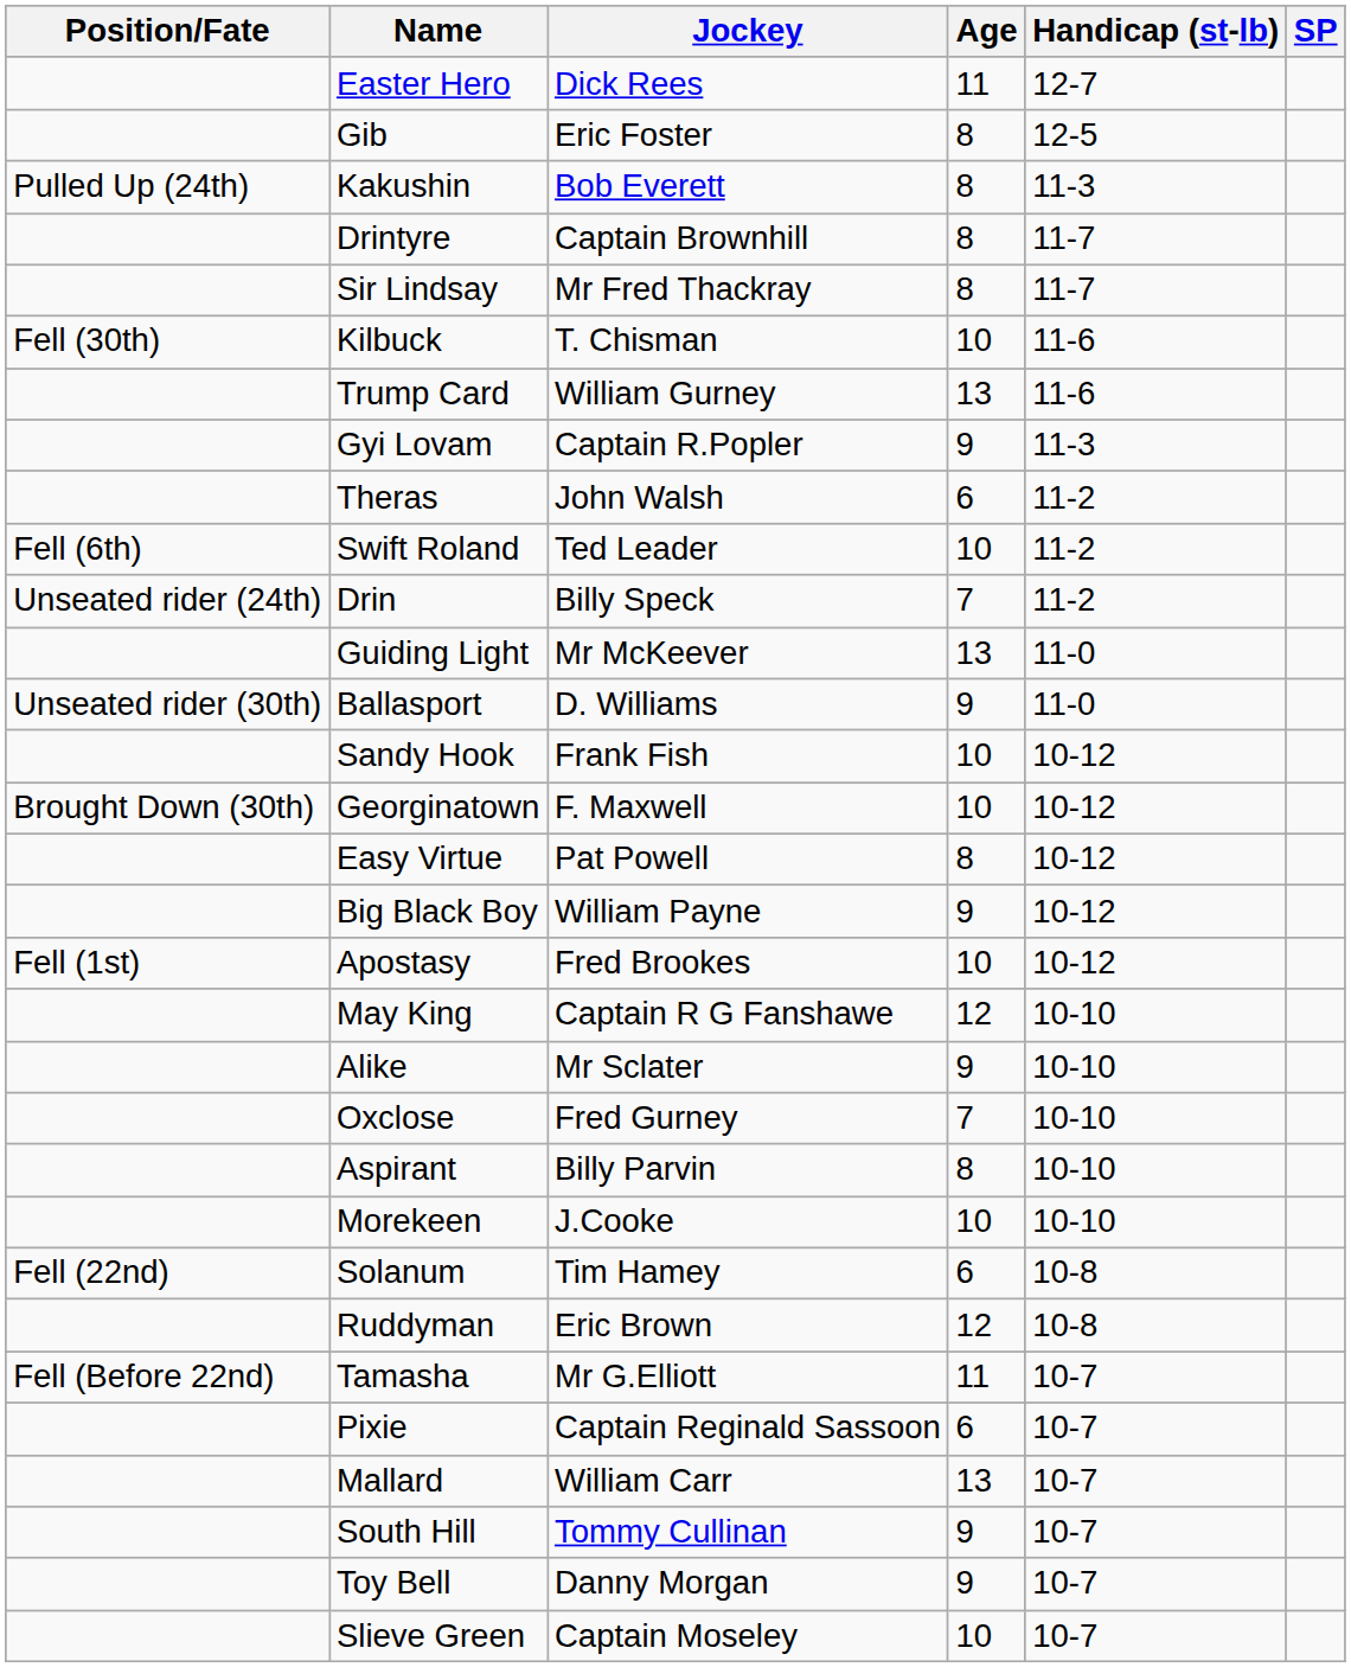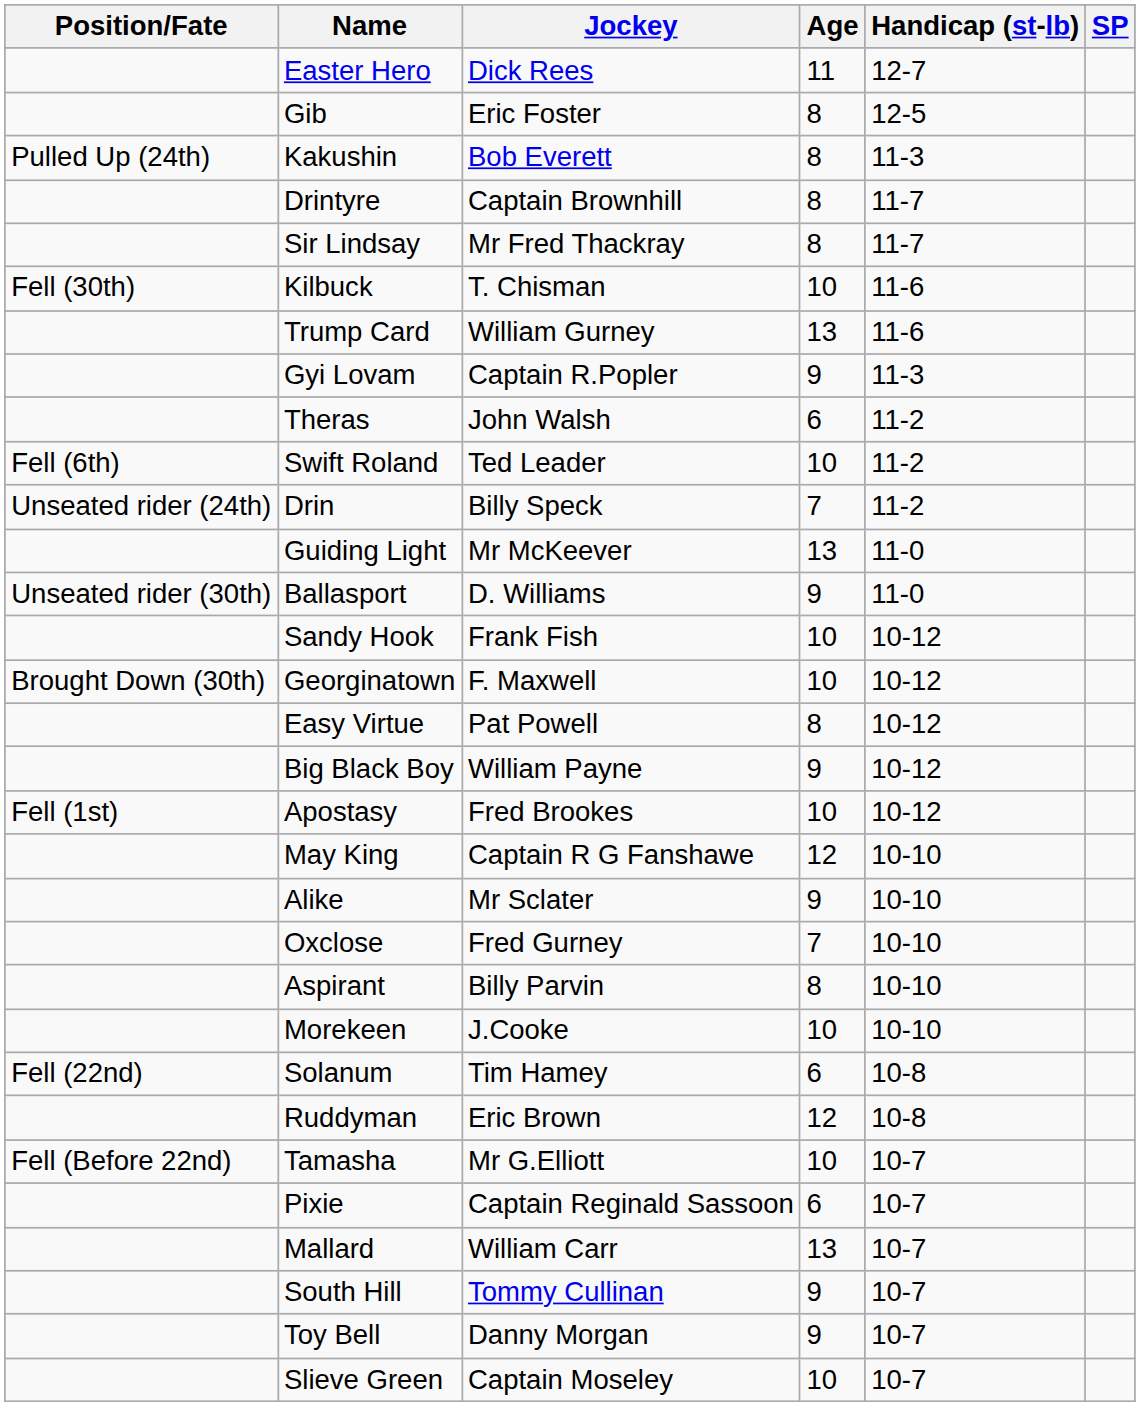Tamasha | Age: 11 -> 10
